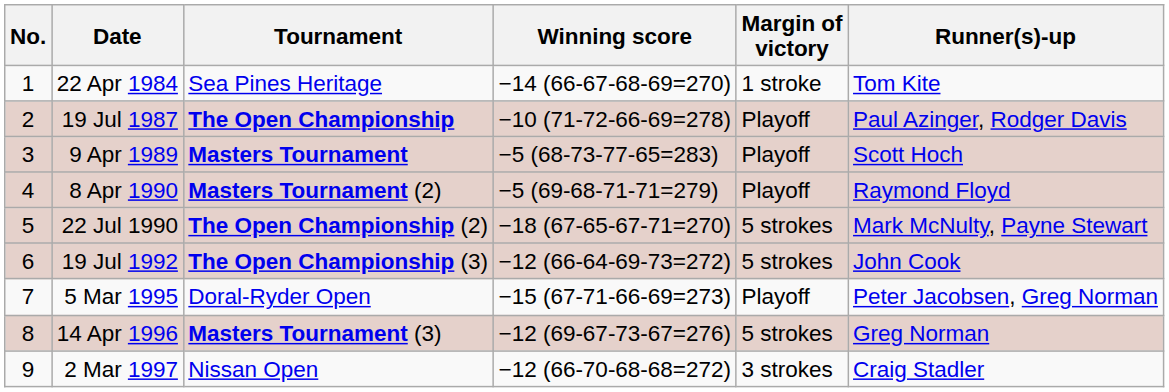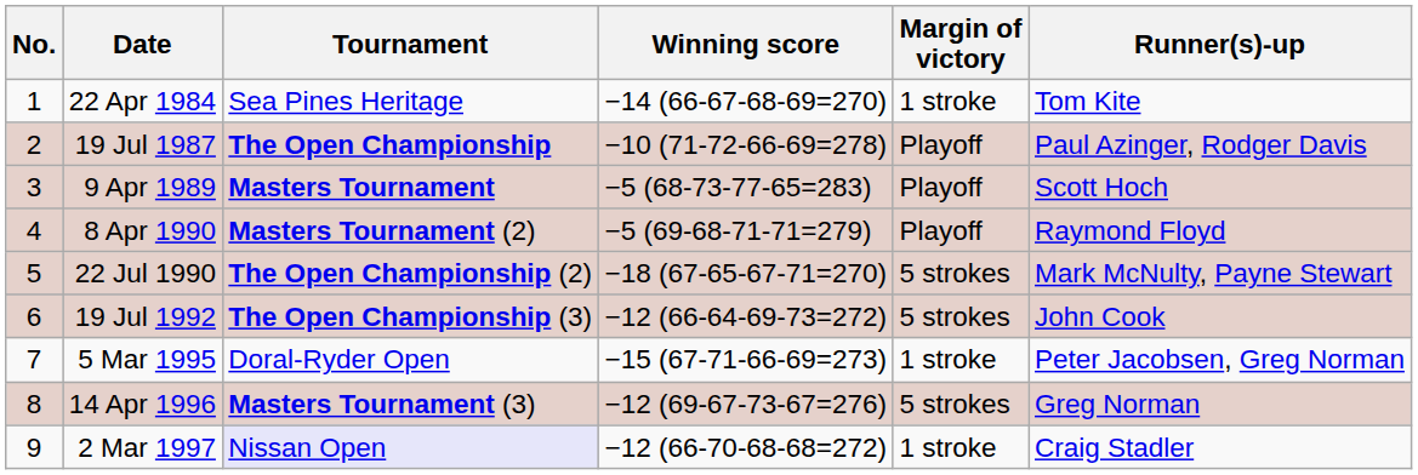5 Mar 1995 | Margin of victory: Playoff -> 1 stroke
2 Mar 1997 | Tournament: no background -> lavender background
2 Mar 1997 | Margin of victory: 3 strokes -> 1 stroke
